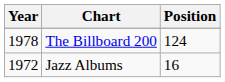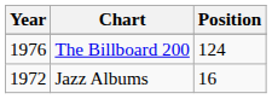The Billboard 200 | Year: 1978 -> 1976
